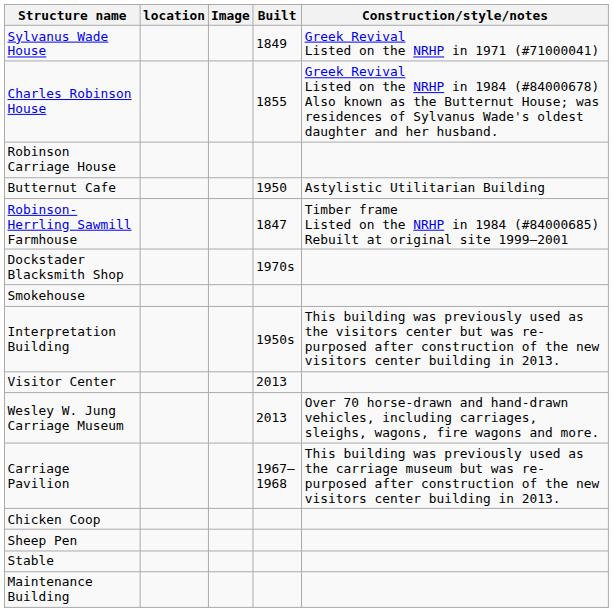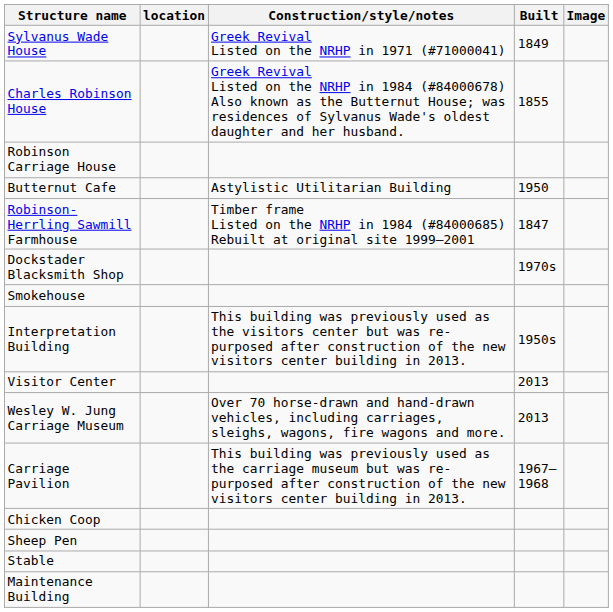columns swapped: Image <-> Construction/style/notes
